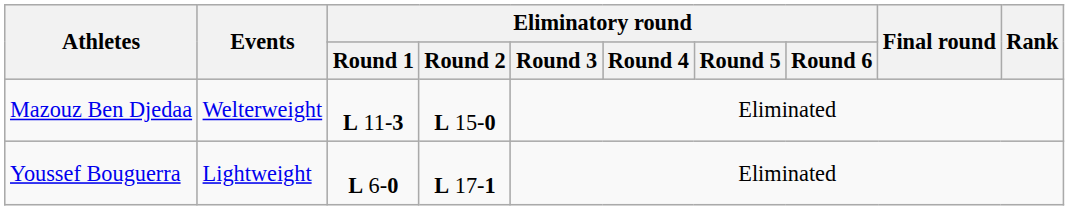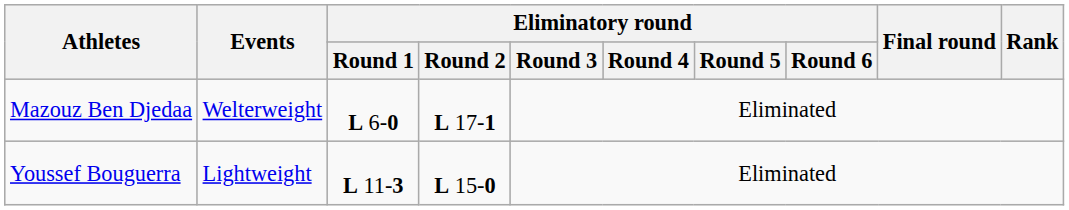Mazouz Ben Djedaa | Eliminatory round / Round 1: L 11-3 -> L 6-0
Mazouz Ben Djedaa | Eliminatory round / Round 2: L 15-0 -> L 17-1
Youssef Bouguerra | Eliminatory round / Round 1: L 6-0 -> L 11-3
Youssef Bouguerra | Eliminatory round / Round 2: L 17-1 -> L 15-0
